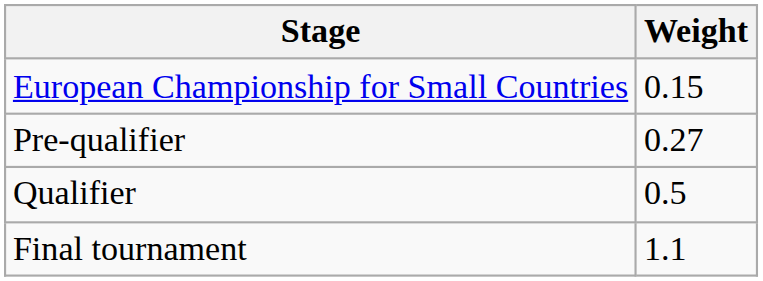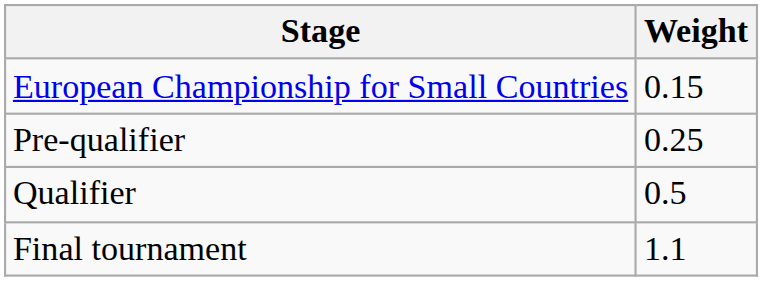Pre-qualifier | Weight: 0.27 -> 0.25
